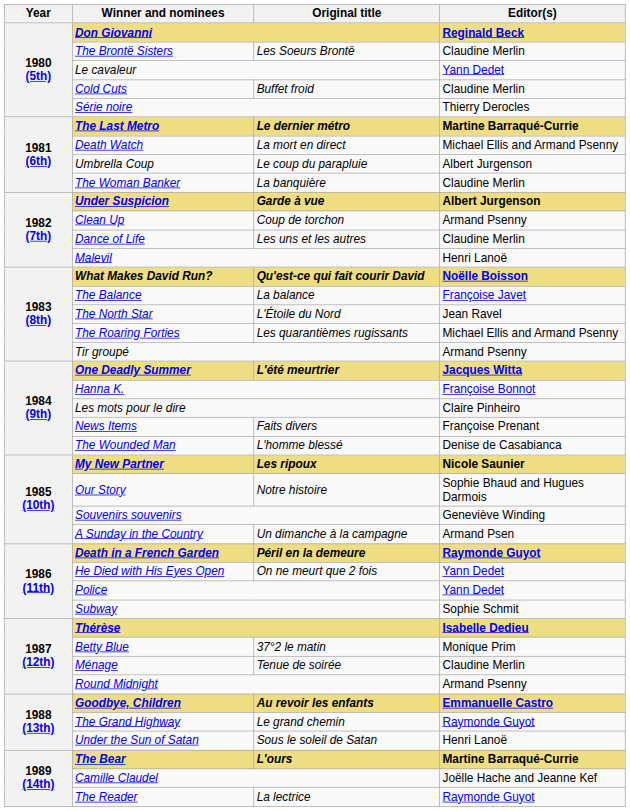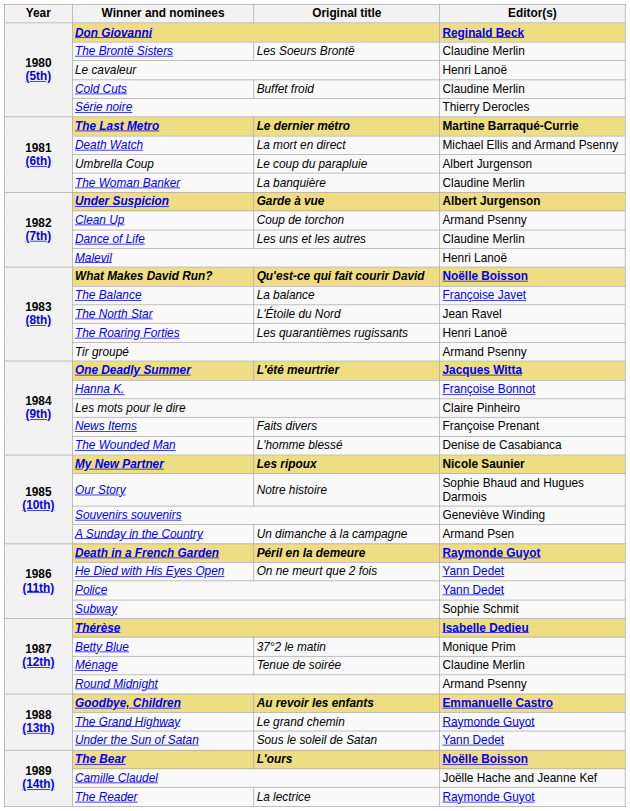Le cavaleur | Editor(s): Yann Dedet -> Henri Lanoë
The Roaring Forties | Editor(s): Michael Ellis and Armand Psenny -> Henri Lanoë
Under the Sun of Satan | Editor(s): Henri Lanoë -> Yann Dedet
The Bear | Editor(s): Martine Barraqué-Currie -> Noëlle Boisson
